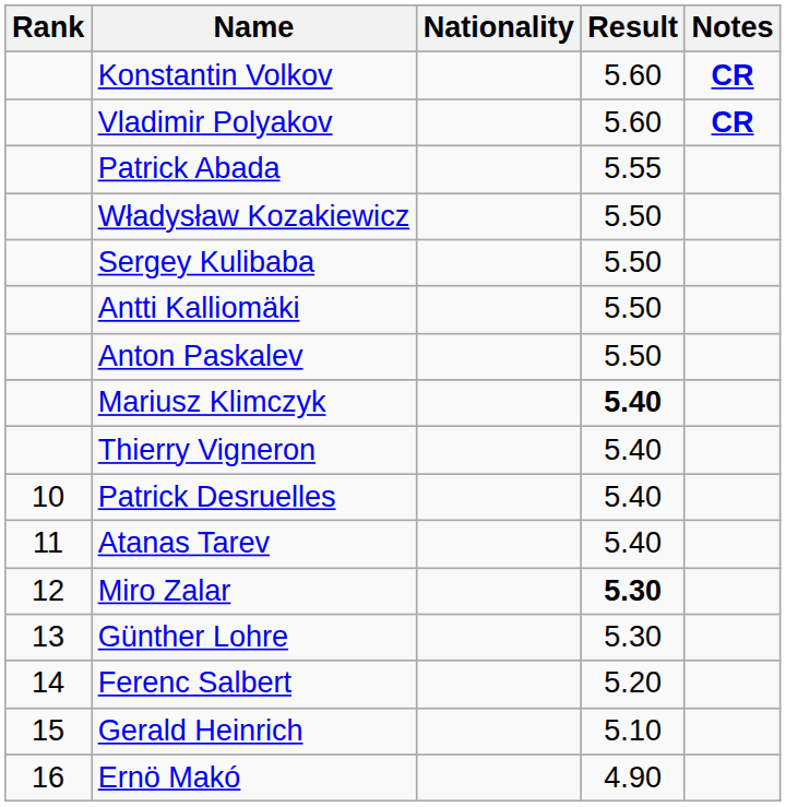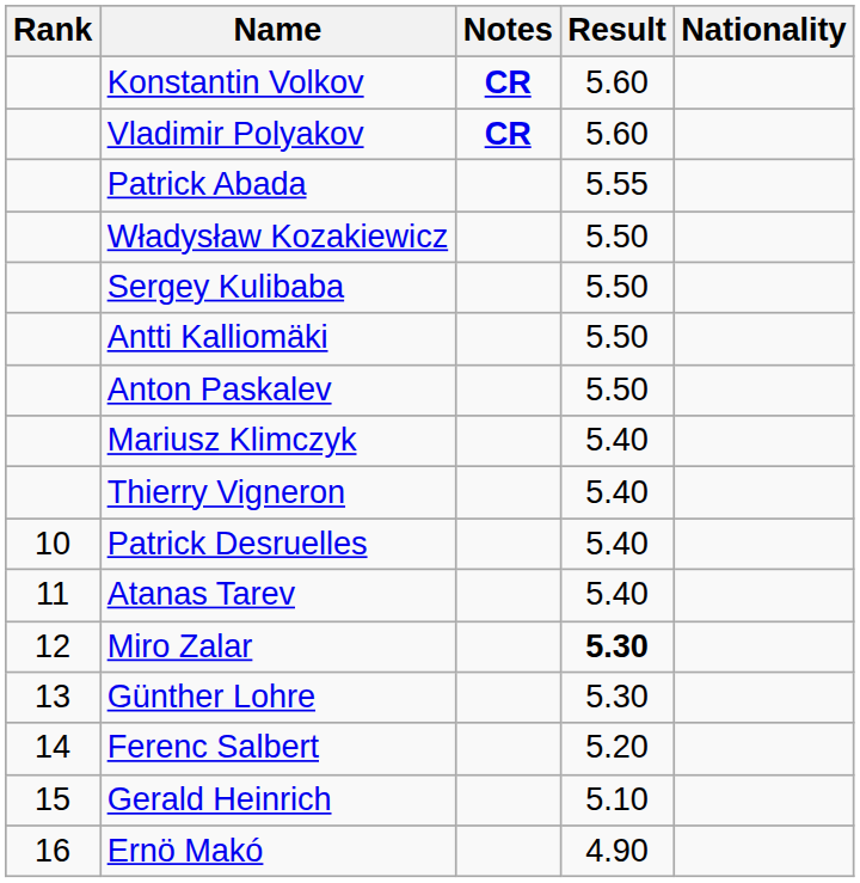columns swapped: Nationality <-> Notes
Mariusz Klimczyk | Result: bold -> normal
